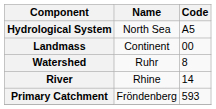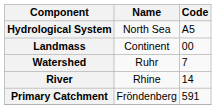Watershed | Code: 8 -> 7
Primary Catchment | Code: 593 -> 591
